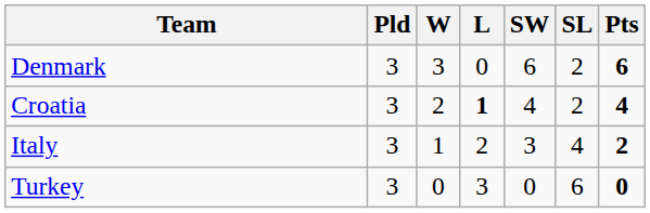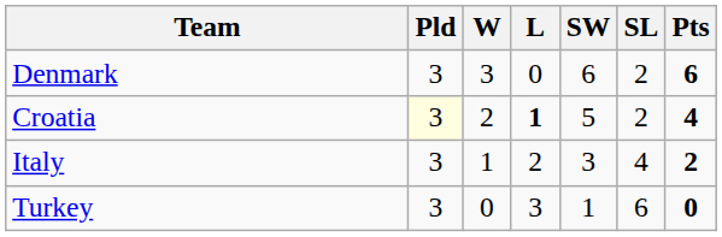Croatia | Pld: no background -> lightyellow background
Croatia | SW: 4 -> 5
Turkey | SW: 0 -> 1
